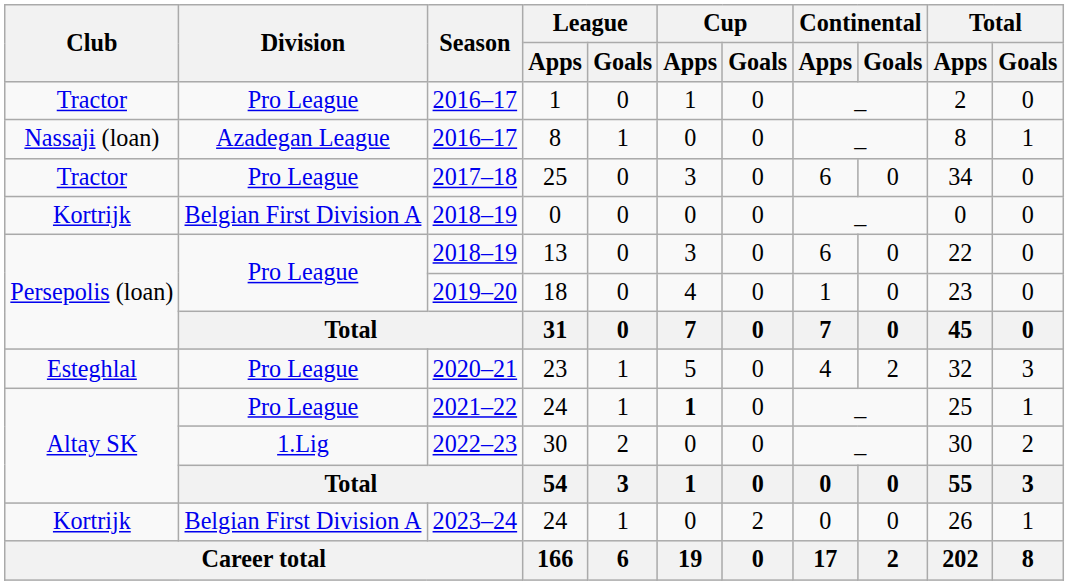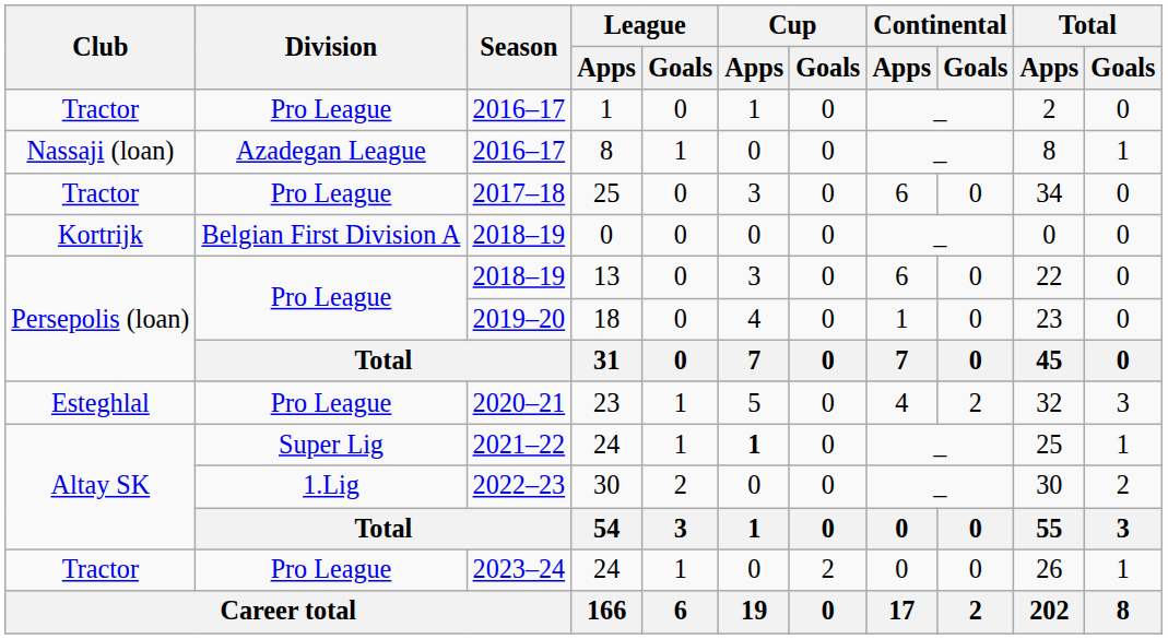2021–22 / 24 | Division: Pro League -> Super Lig
2023–24 / 24 | Club: Kortrijk -> Tractor
2023–24 / 24 | Division: Belgian First Division A -> Pro League
